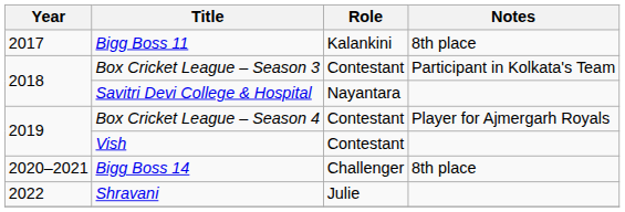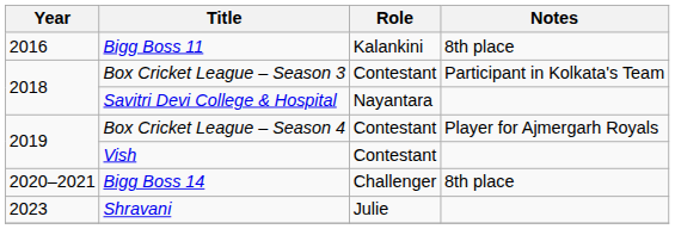Bigg Boss 11 | Year: 2017 -> 2016
Shravani | Year: 2022 -> 2023
